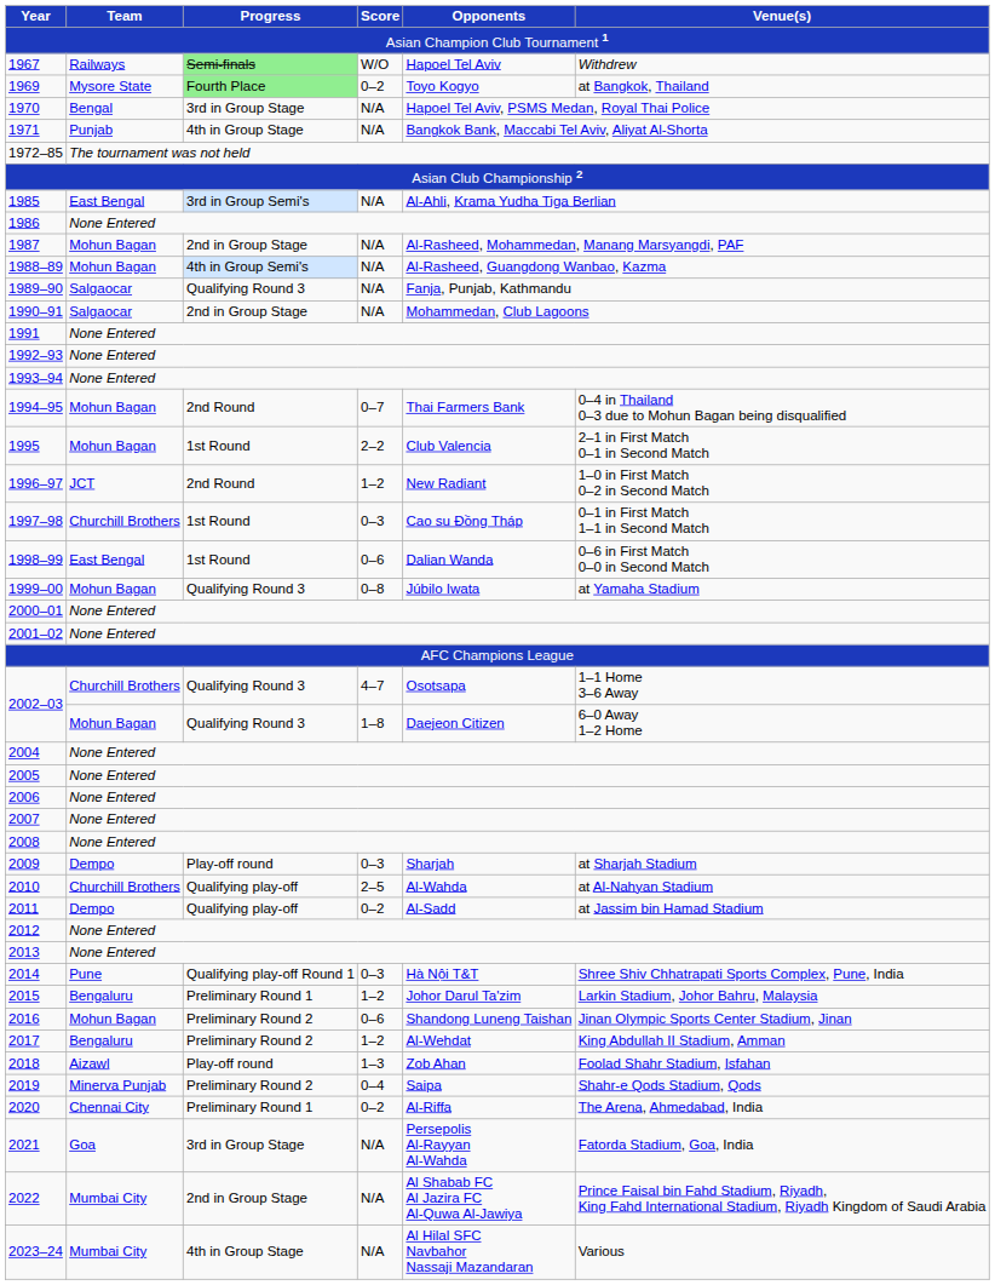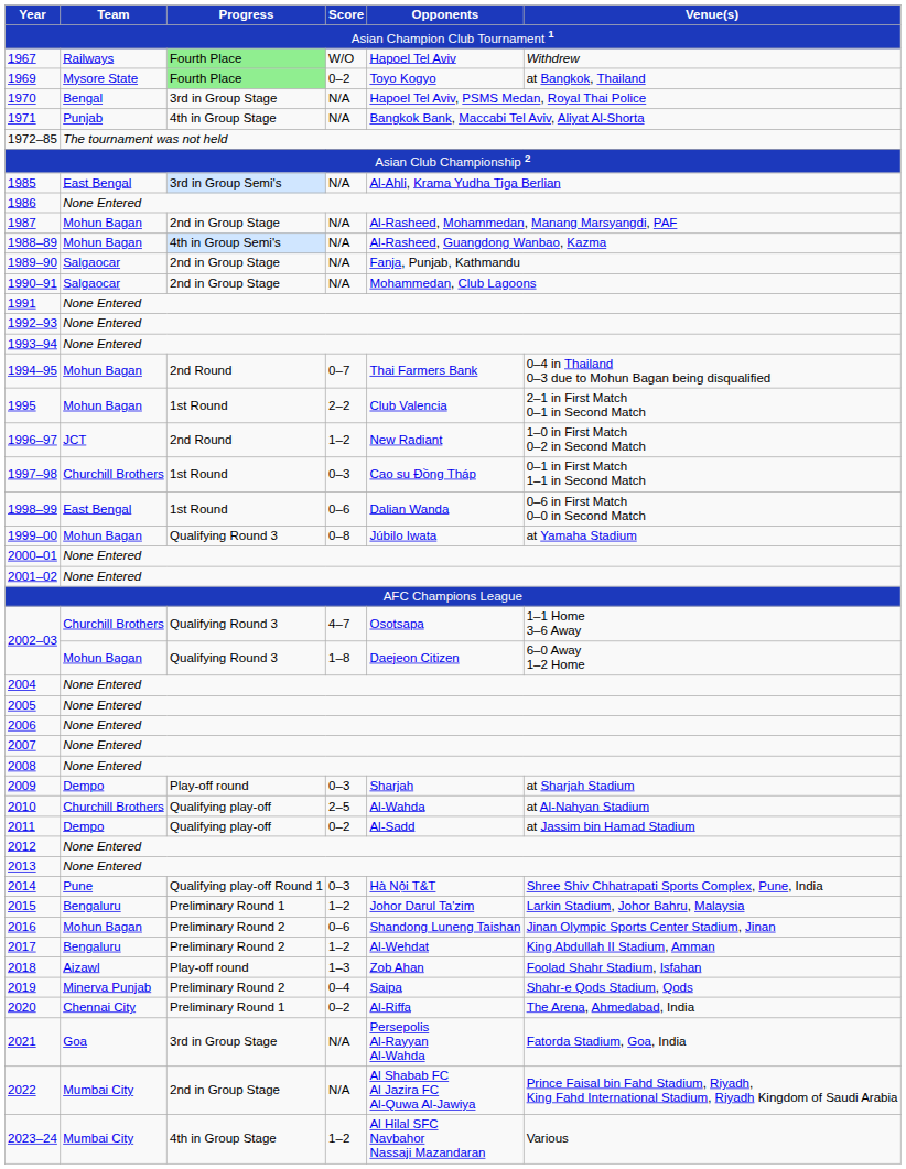1967 | Progress: Semi-finals -> Fourth Place
1989–90 | Progress: Qualifying Round 3 -> 2nd in Group Stage
2023–24 | Score: N/A -> 1–2
